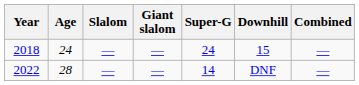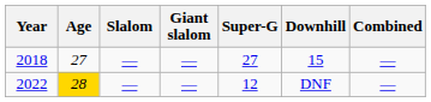2018 | Age: 24 -> 27
2018 | Super-G: 24 -> 27
2022 | Age: no background -> gold background
2022 | Super-G: 14 -> 12
